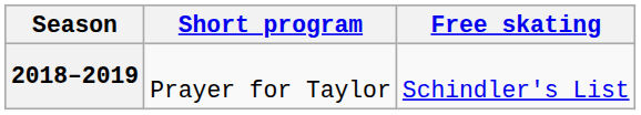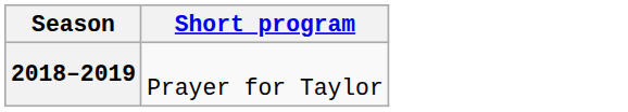- column: Free skating | Schindler's List
